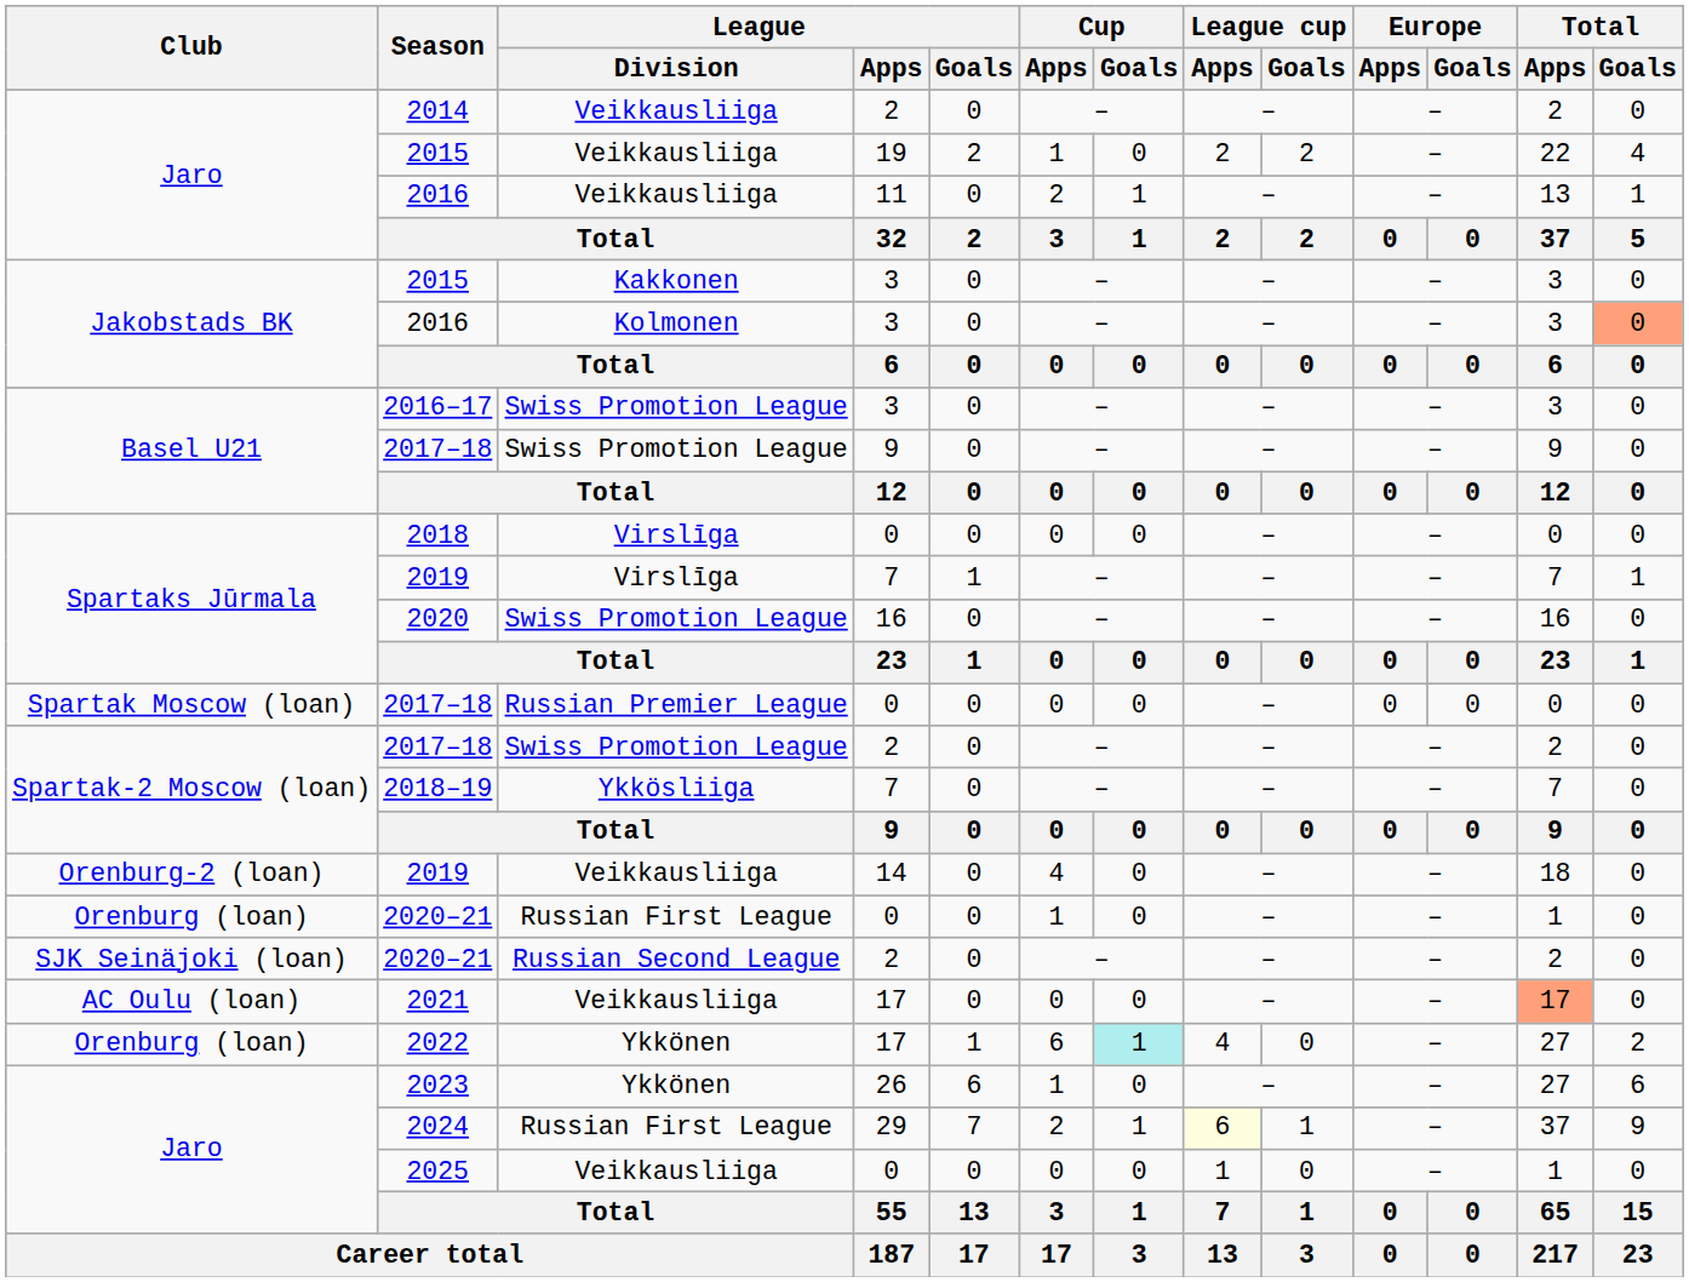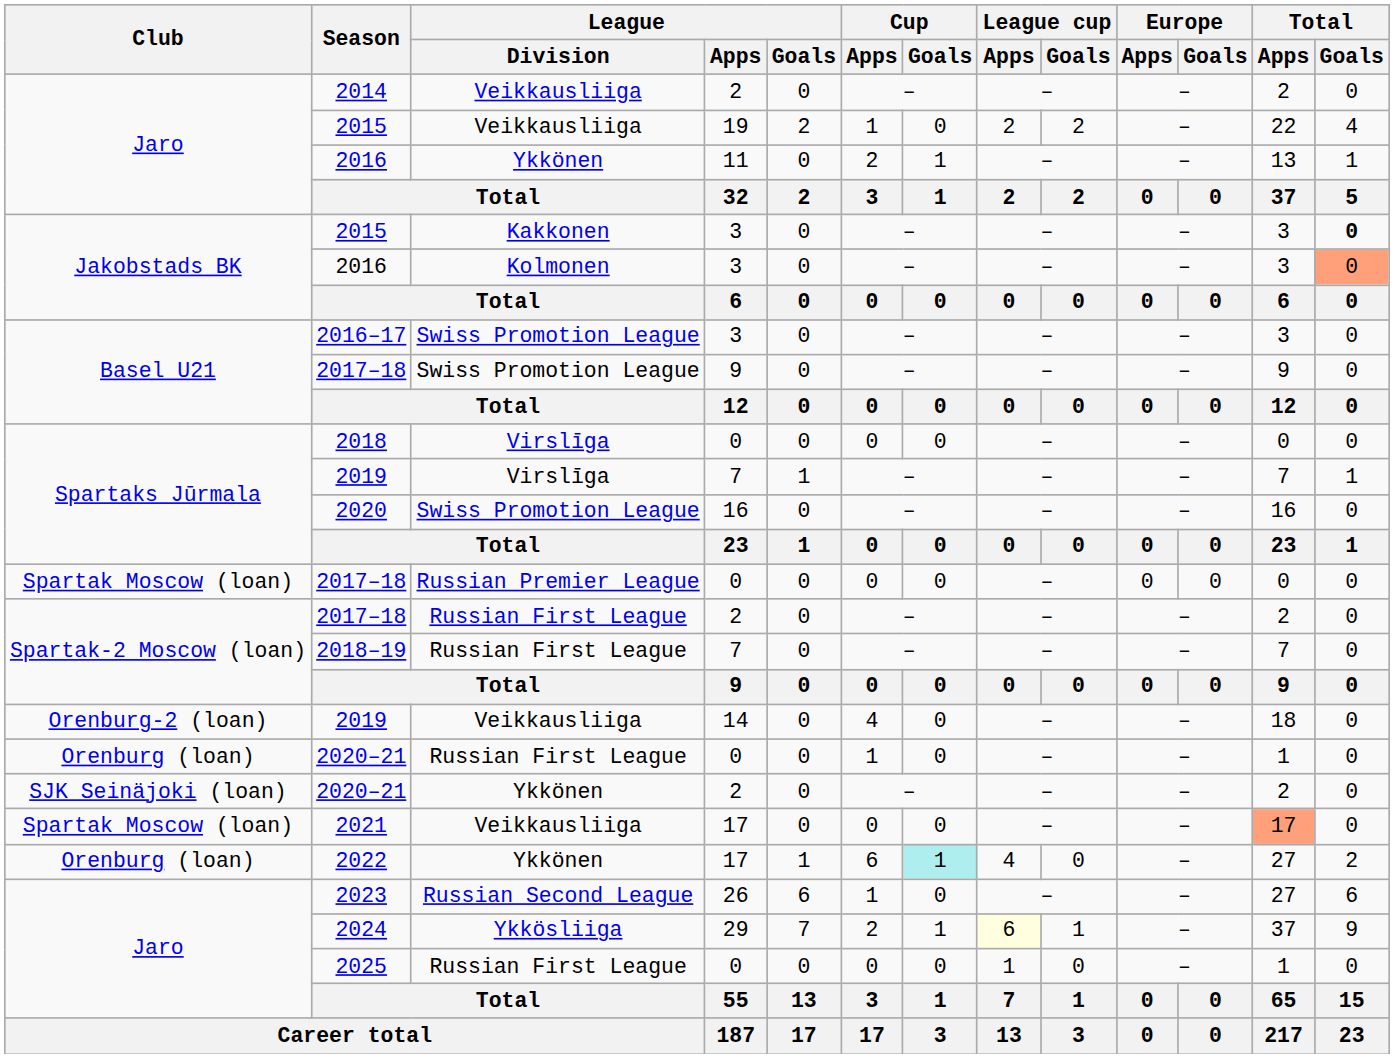2016 / 11 | League / Division: Veikkausliiga -> Ykkönen
2015 / 3 | Total / Goals: normal -> bold
2017–18 / 2 | League / Division: Swiss Promotion League -> Russian First League
2018–19 | League / Division: Ykkösliiga -> Russian First League
2020–21 / 2 | League / Division: Russian Second League -> Ykkönen
2021 | Club: AC Oulu (loan) -> Spartak Moscow (loan)
2023 | League / Division: Ykkönen -> Russian Second League
2024 | League / Division: Russian First League -> Ykkösliiga
2025 | League / Division: Veikkausliiga -> Russian First League
